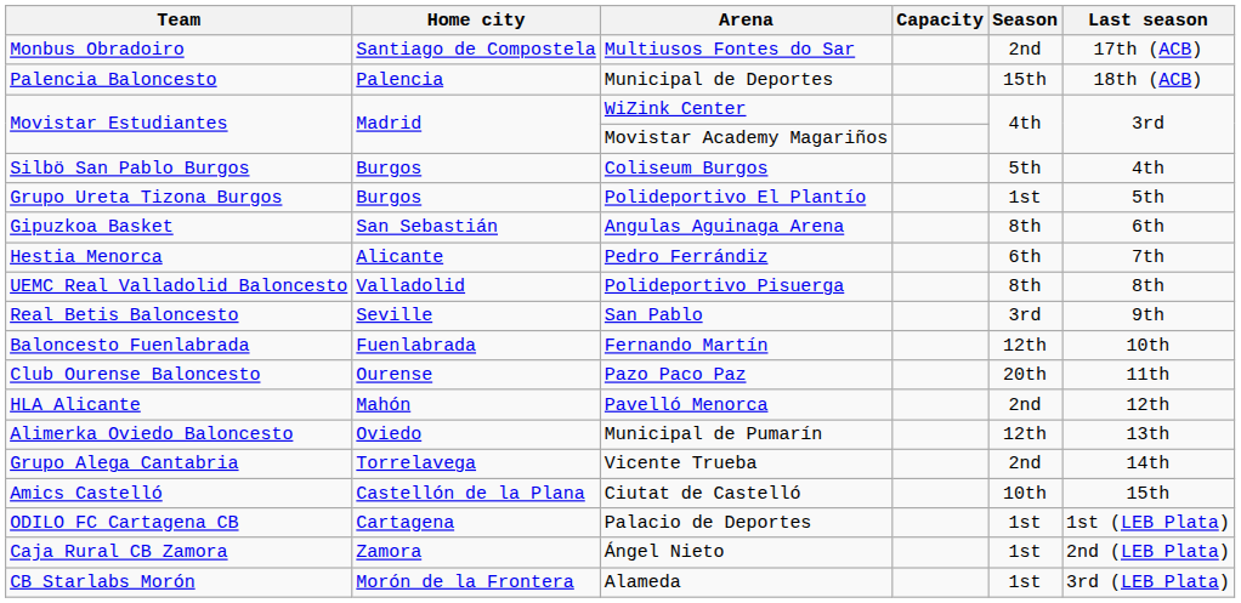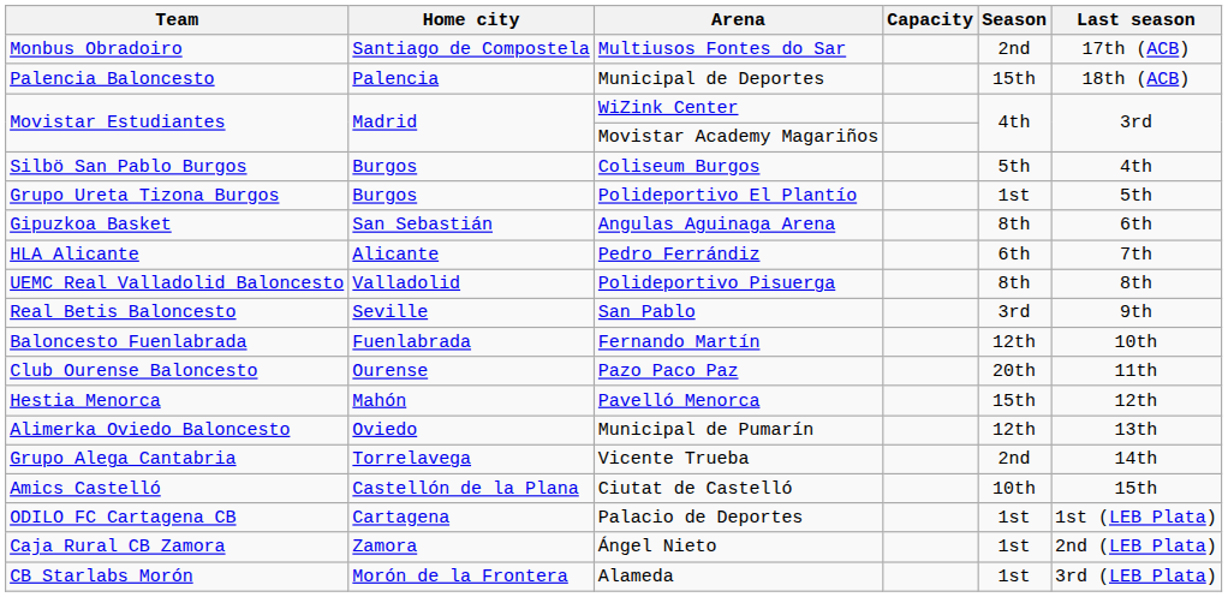Pedro Ferrándiz | Team: Hestia Menorca -> HLA Alicante
Pavelló Menorca | Team: HLA Alicante -> Hestia Menorca
Pavelló Menorca | Season: 2nd -> 15th
